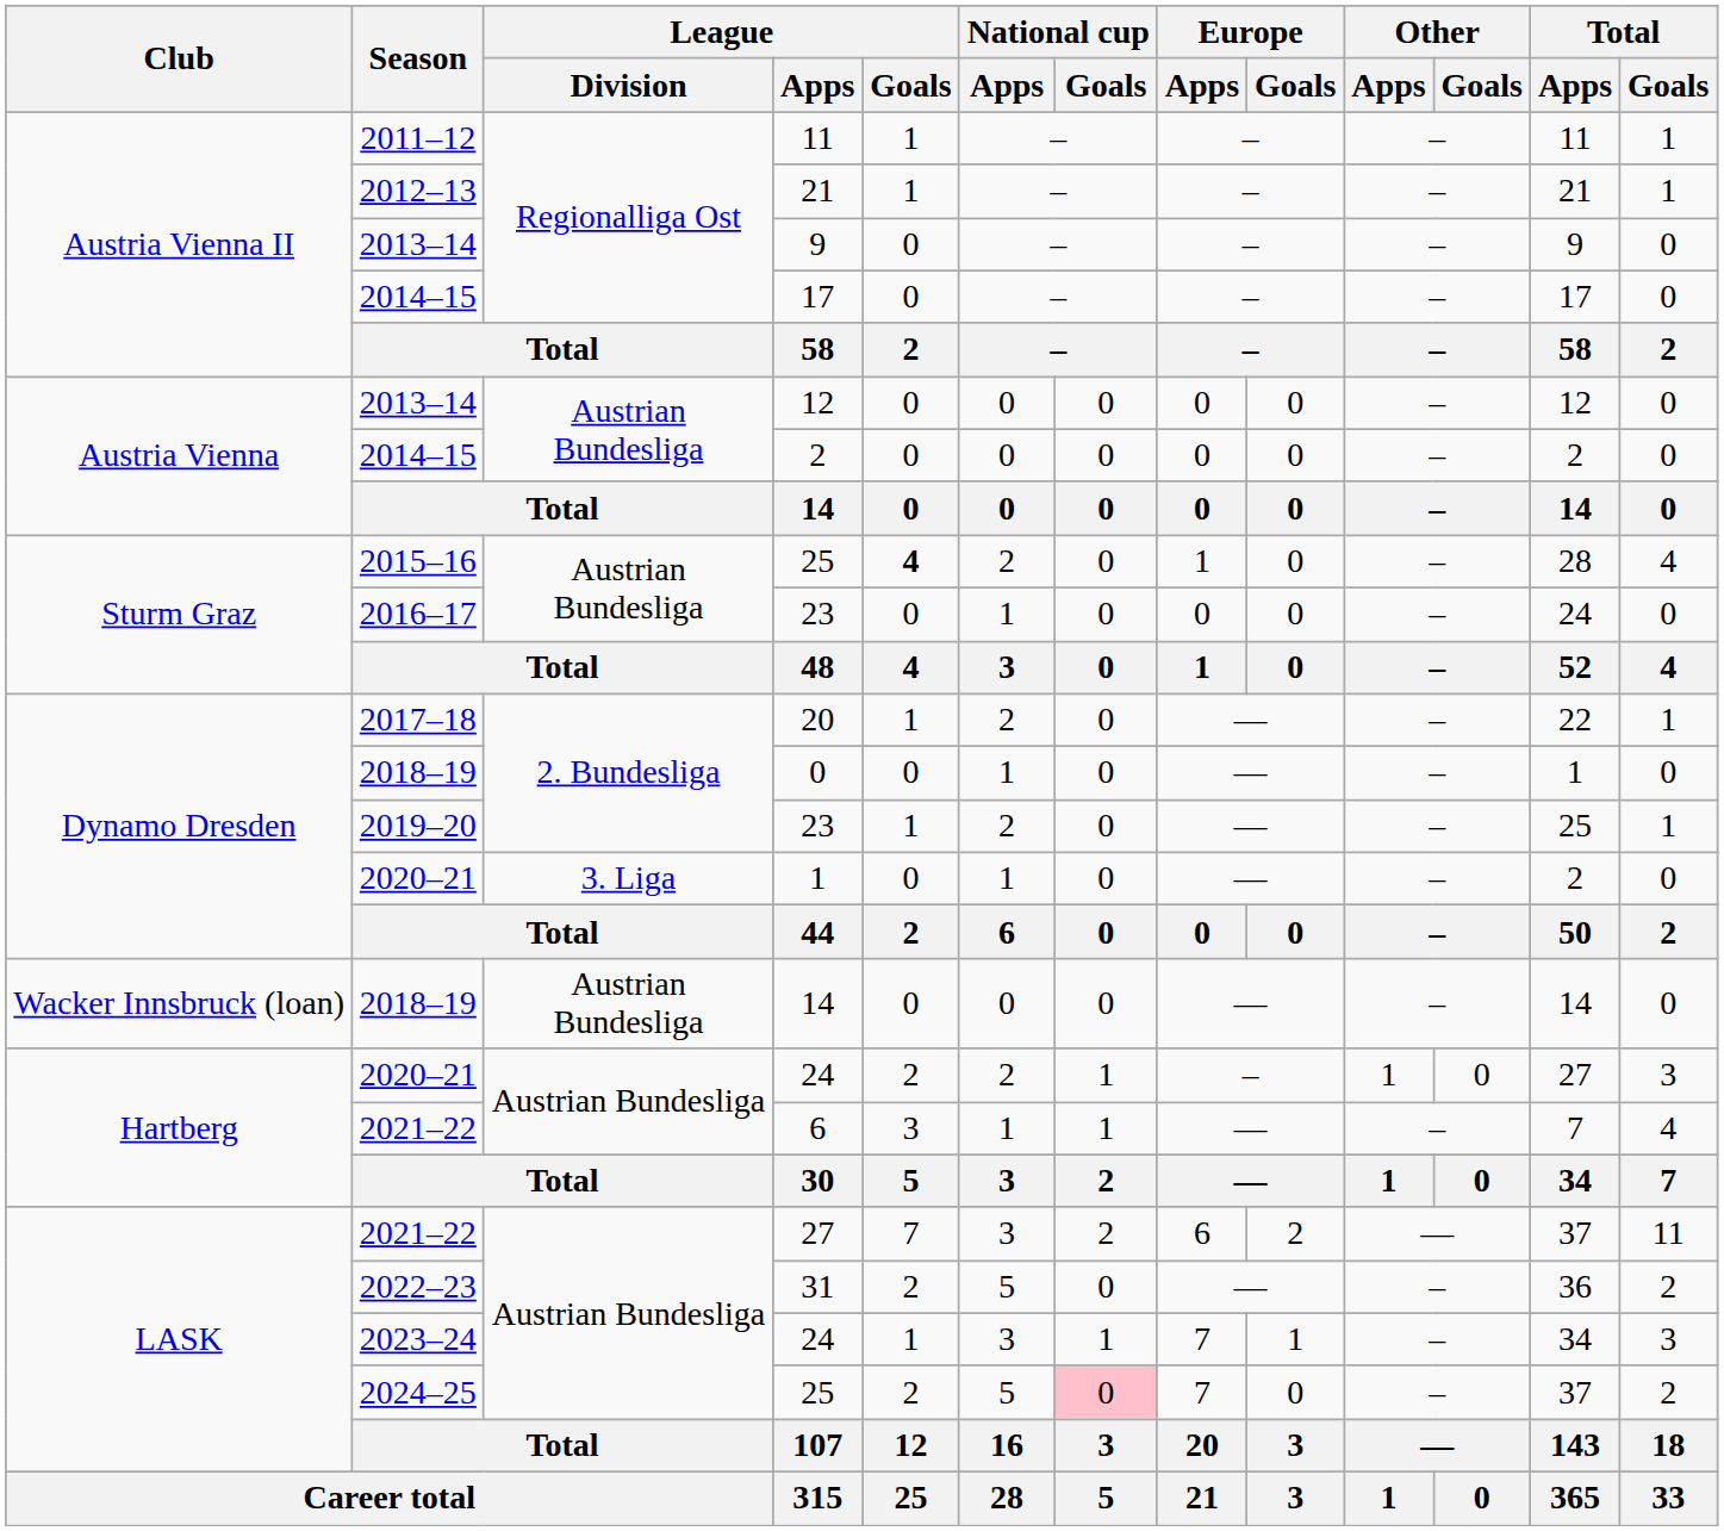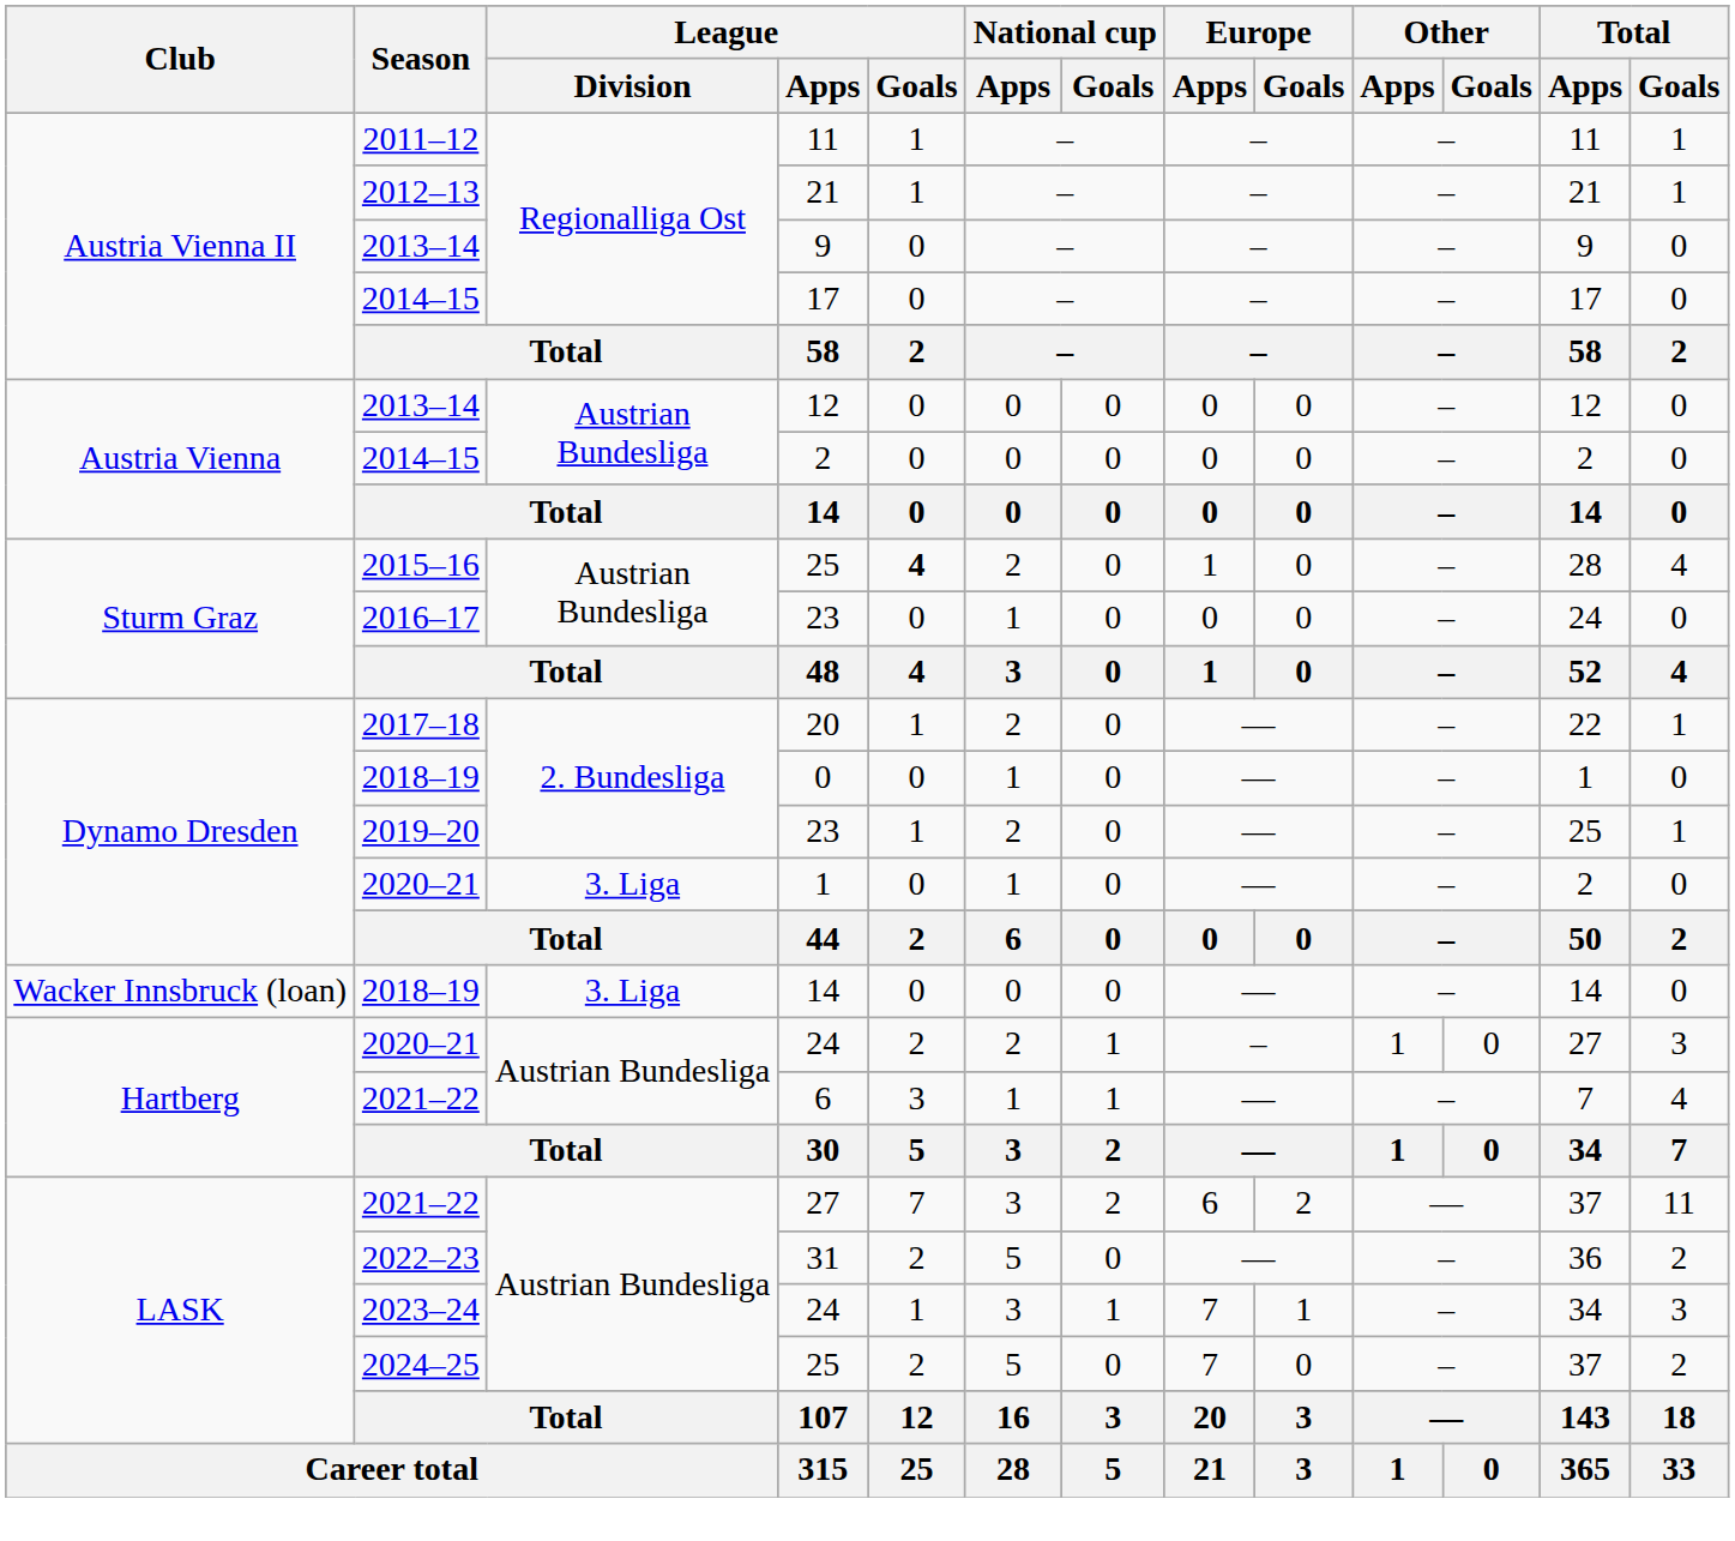2018–19 / 14 | League / Division: Austrian Bundesliga -> 3. Liga
2024–25 / 25 | National cup / Goals: pink background -> no background
